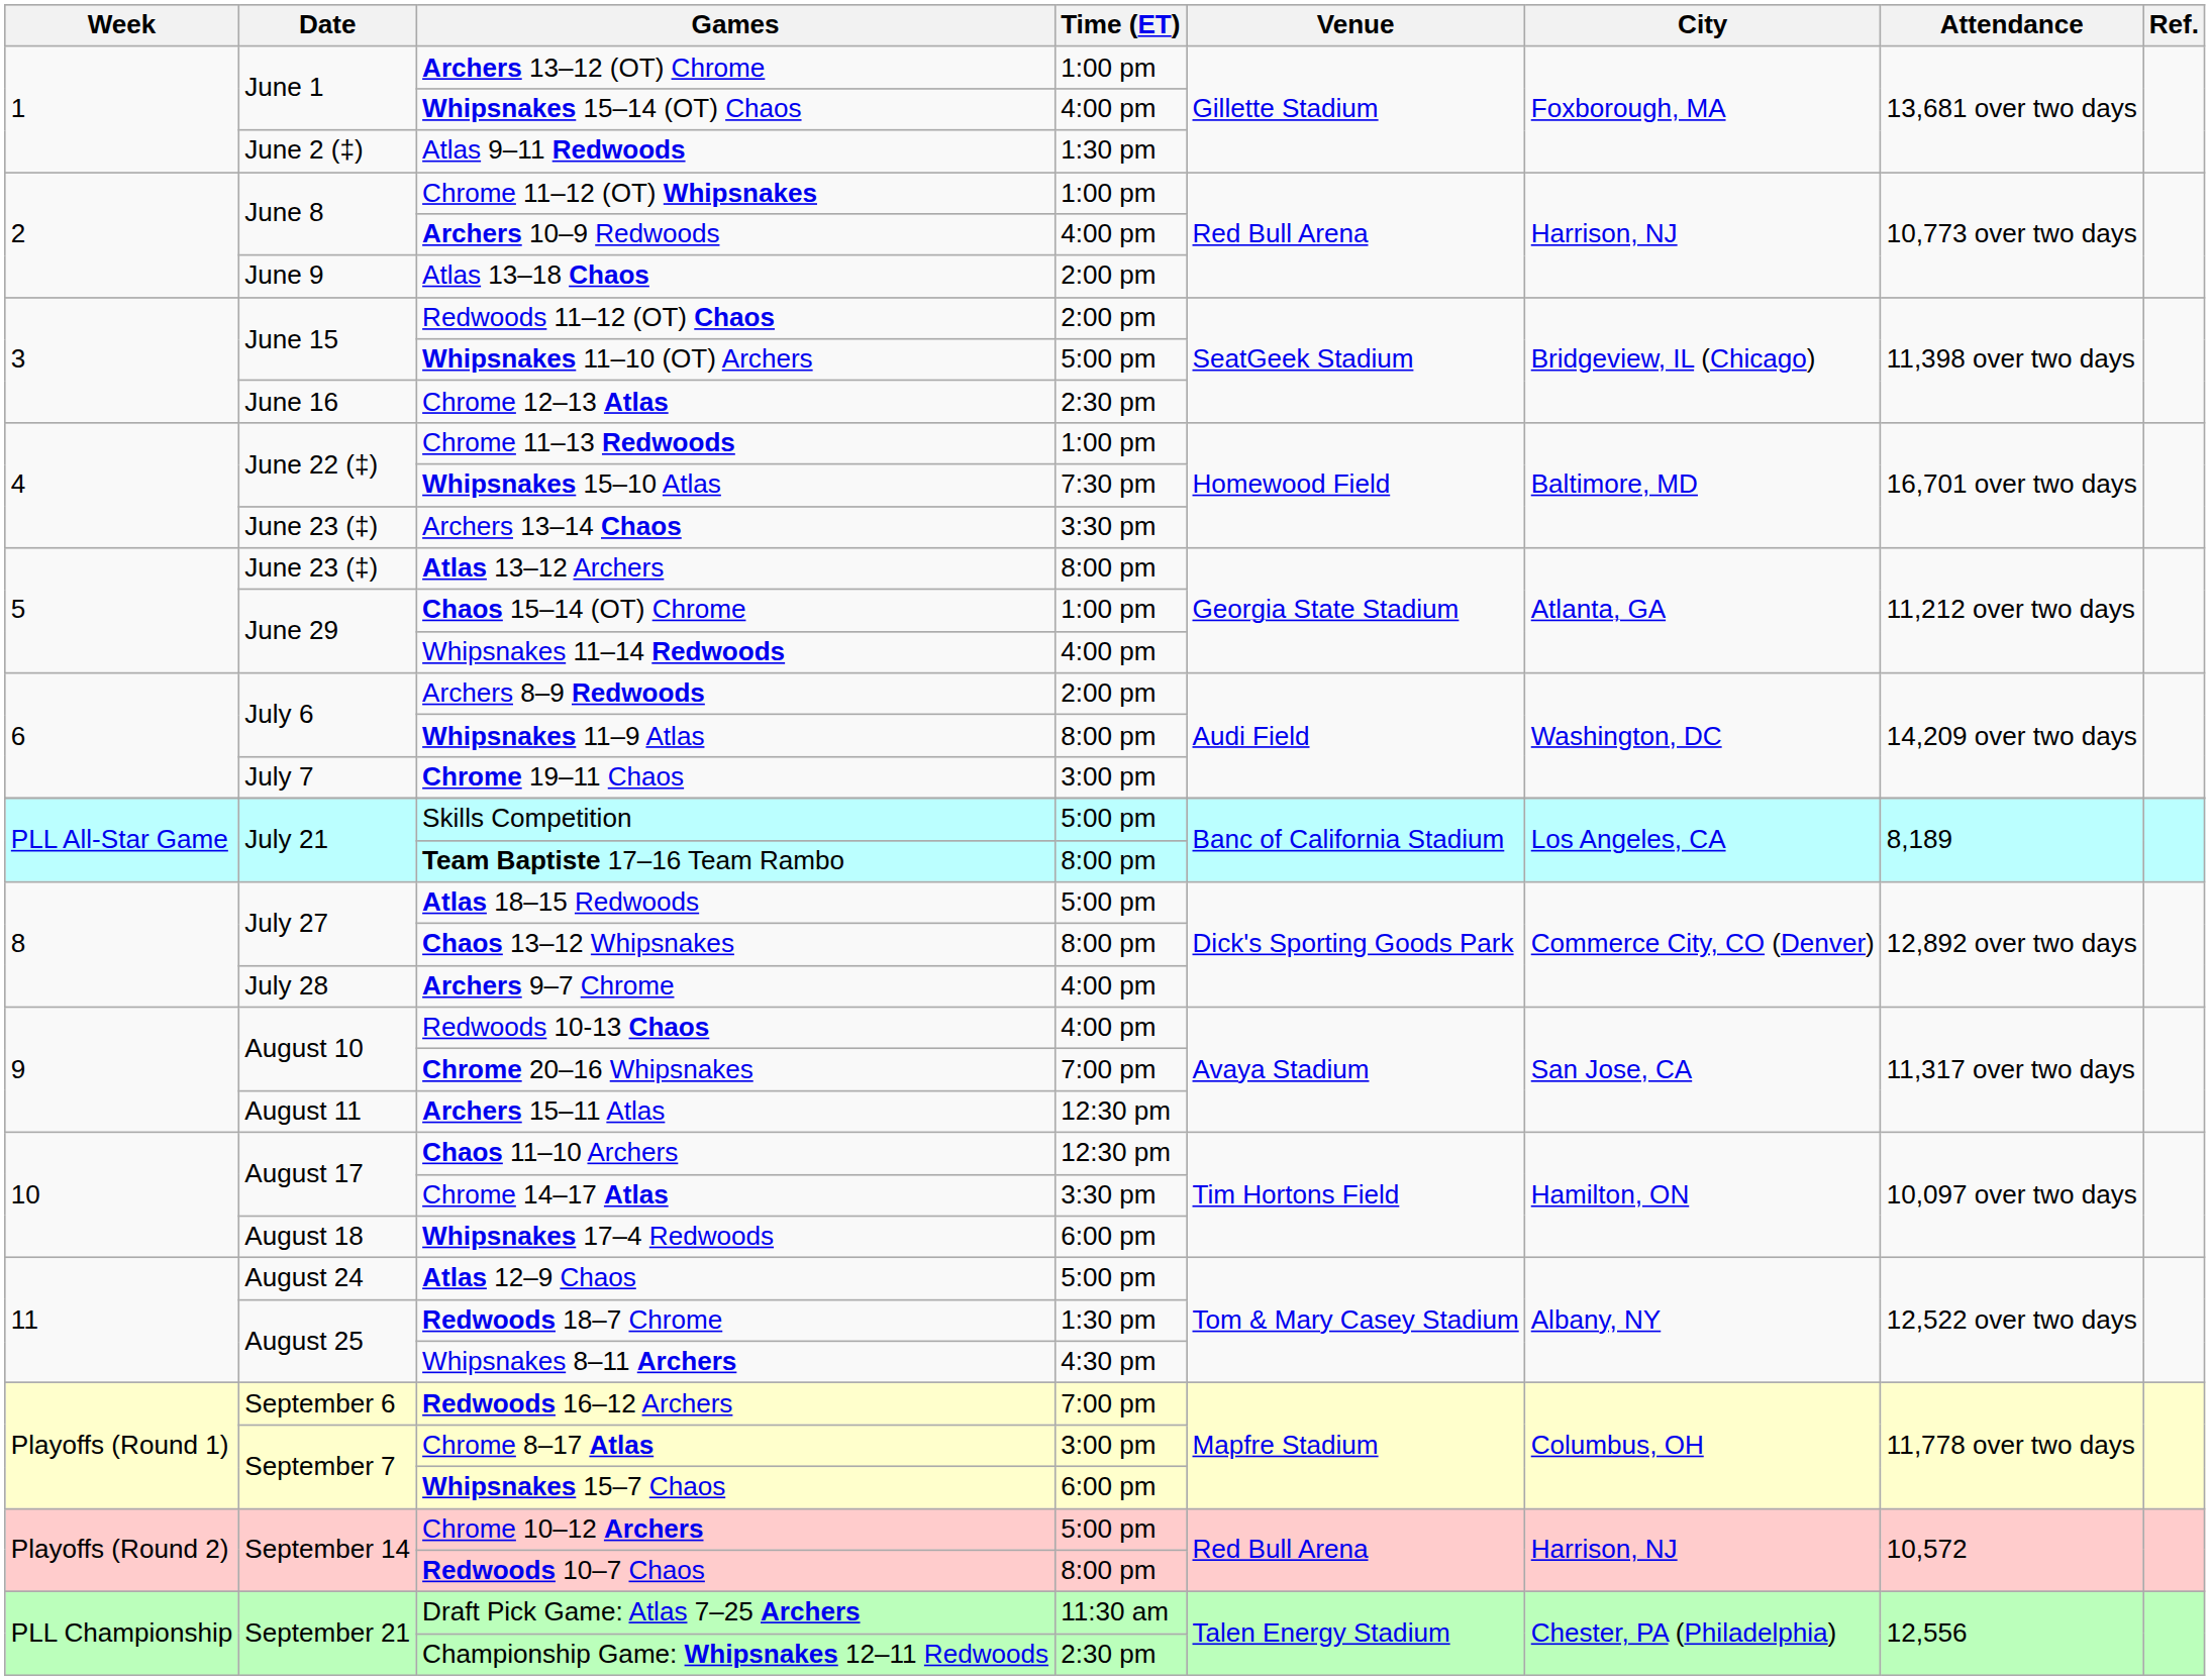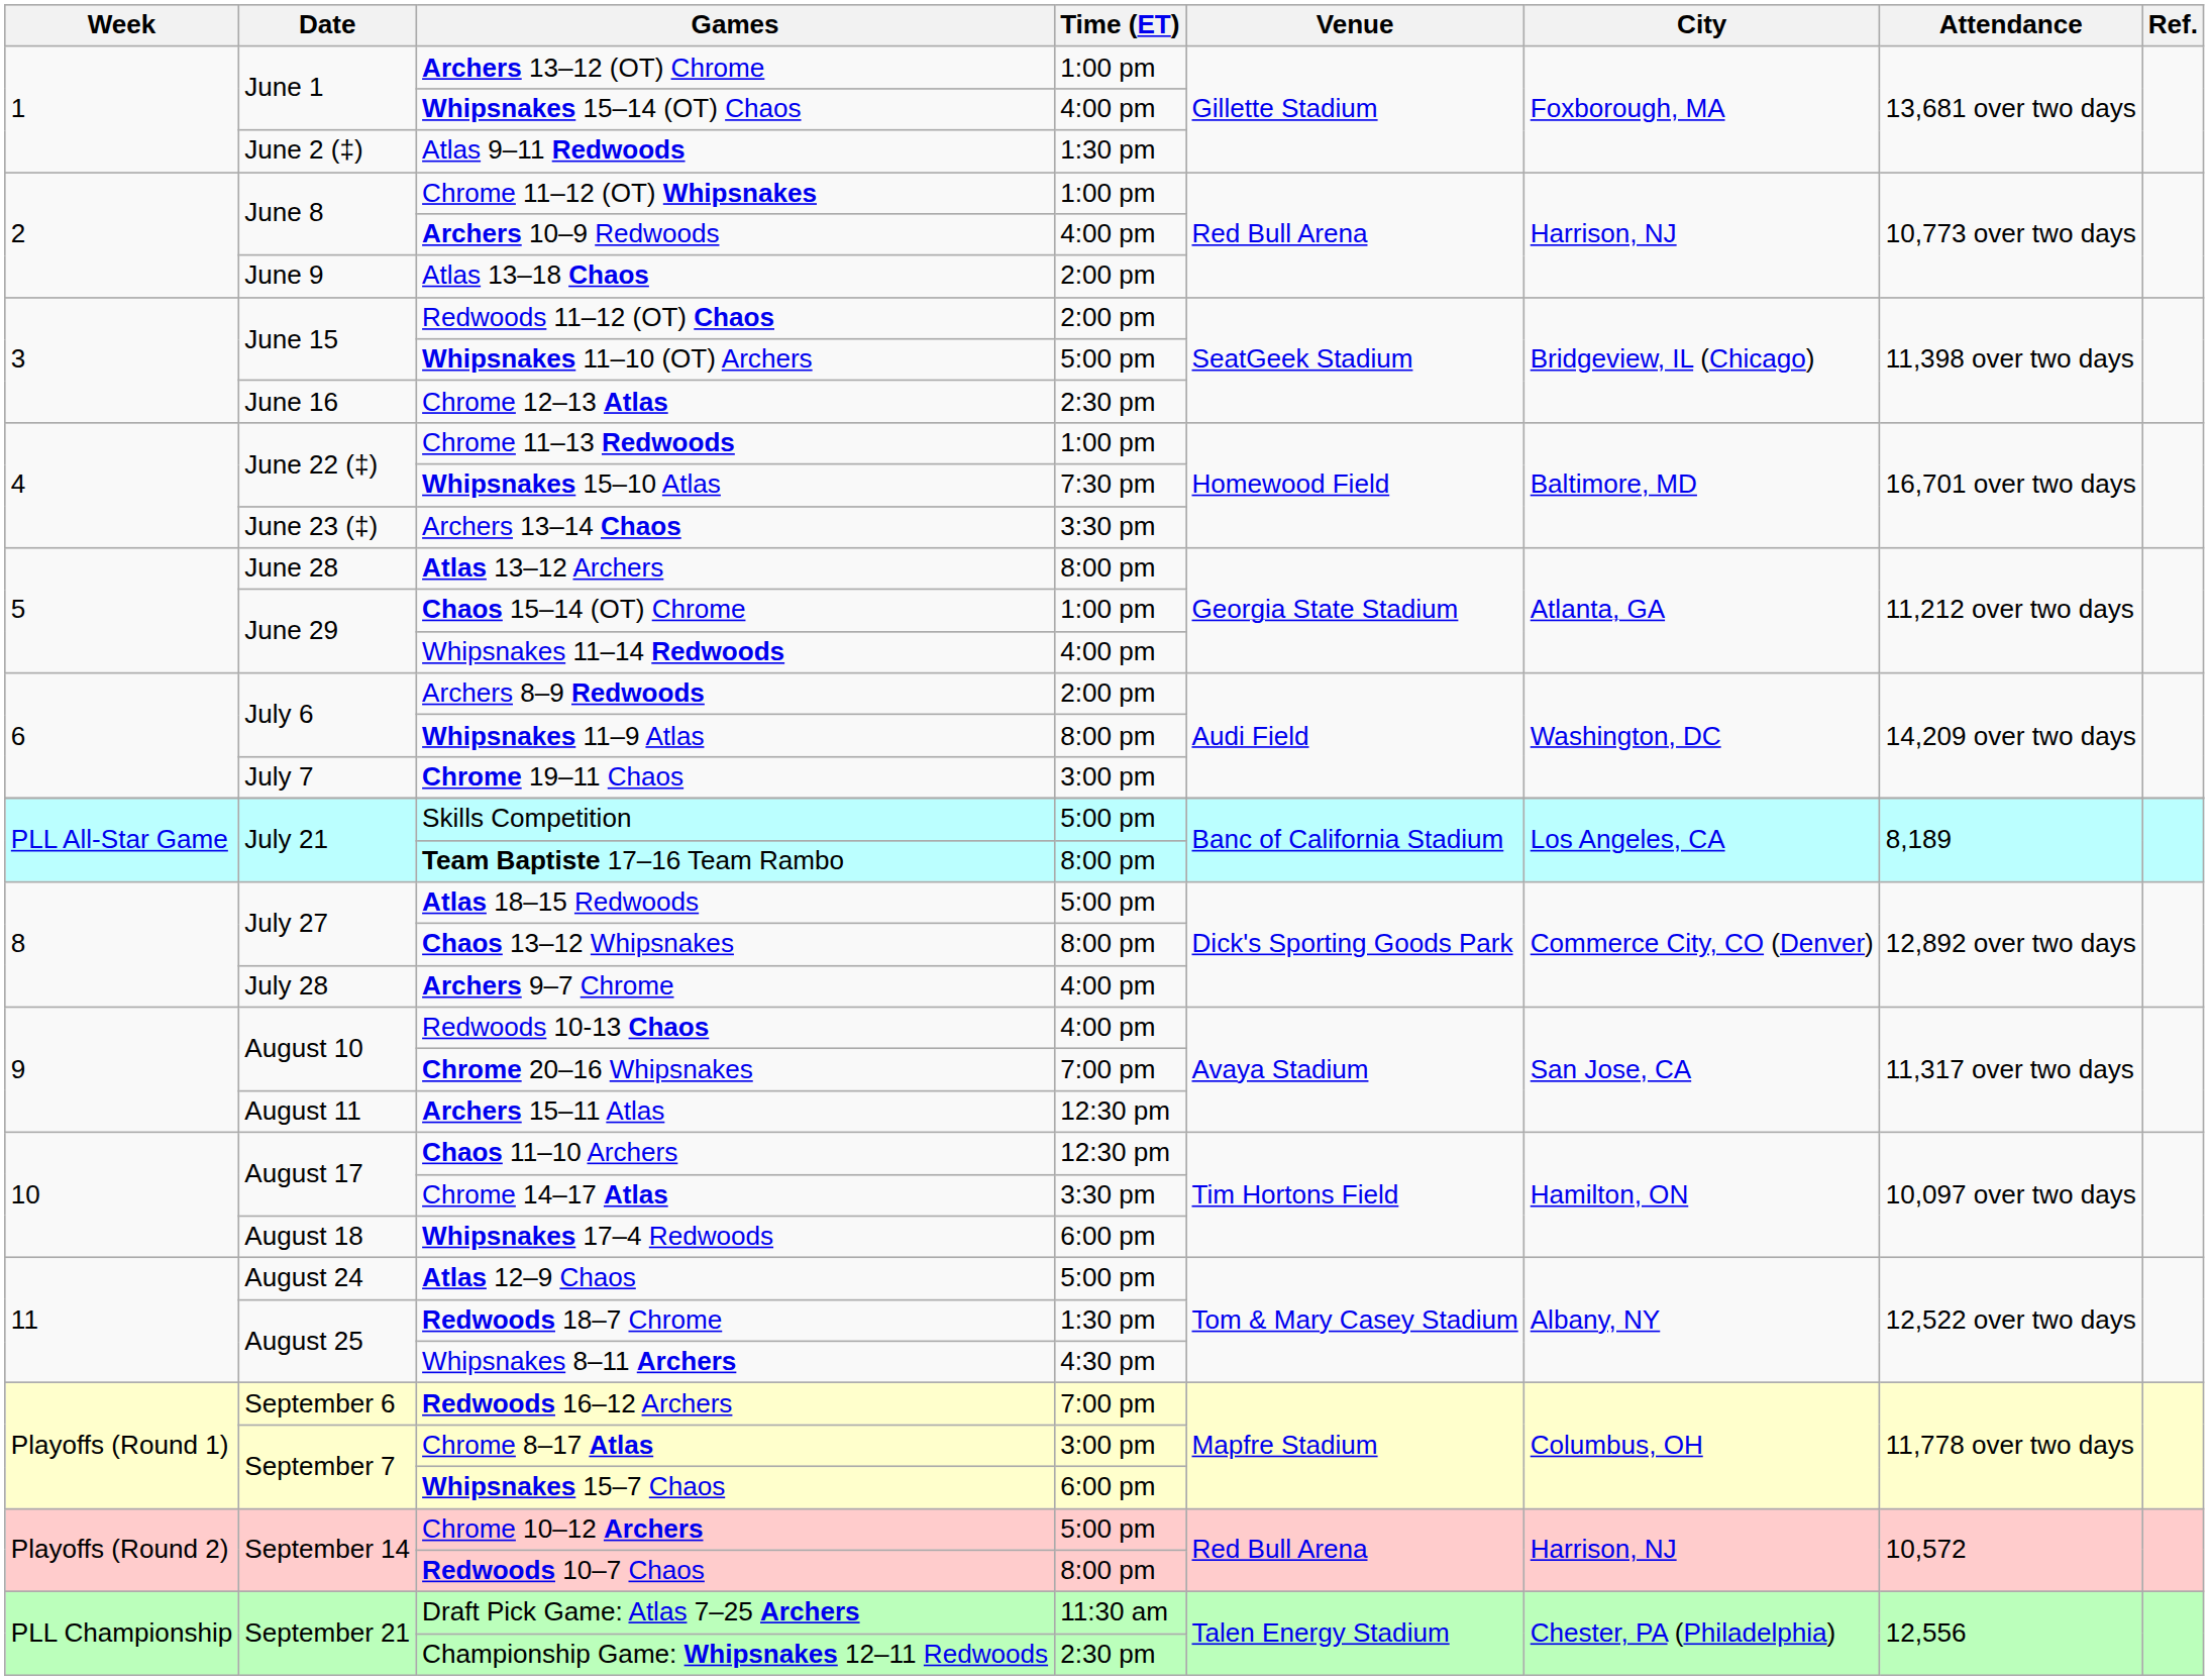Atlas 13–12 Archers | Date: June 23 (‡) -> June 28
